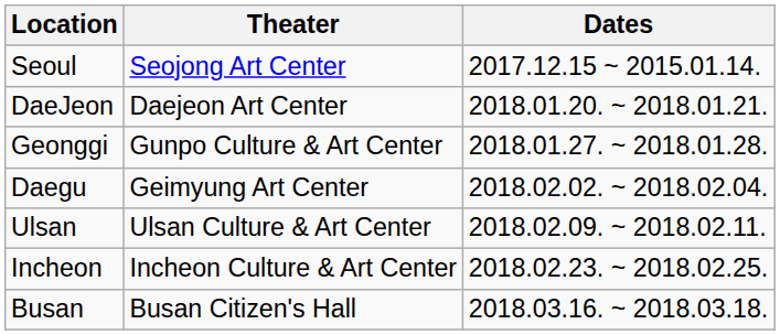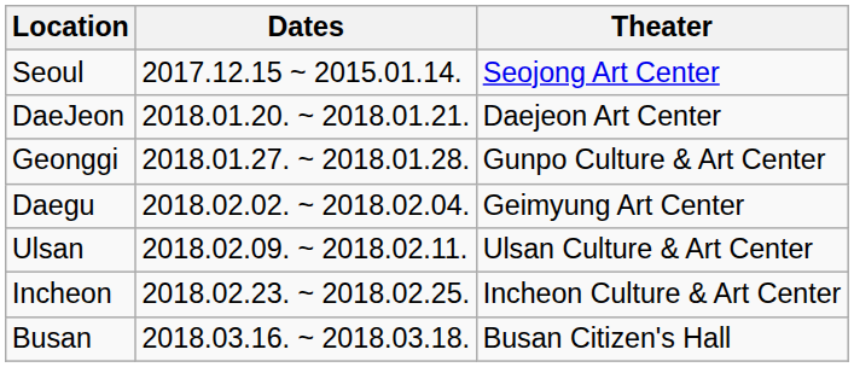columns swapped: Dates <-> Theater
